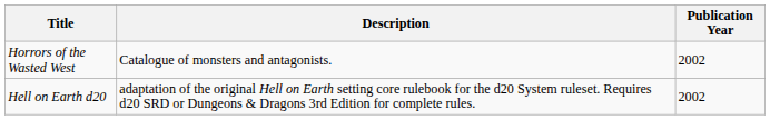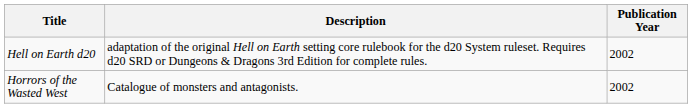rows swapped: Hell on Earth d20 <-> Horrors of the Wasted West
